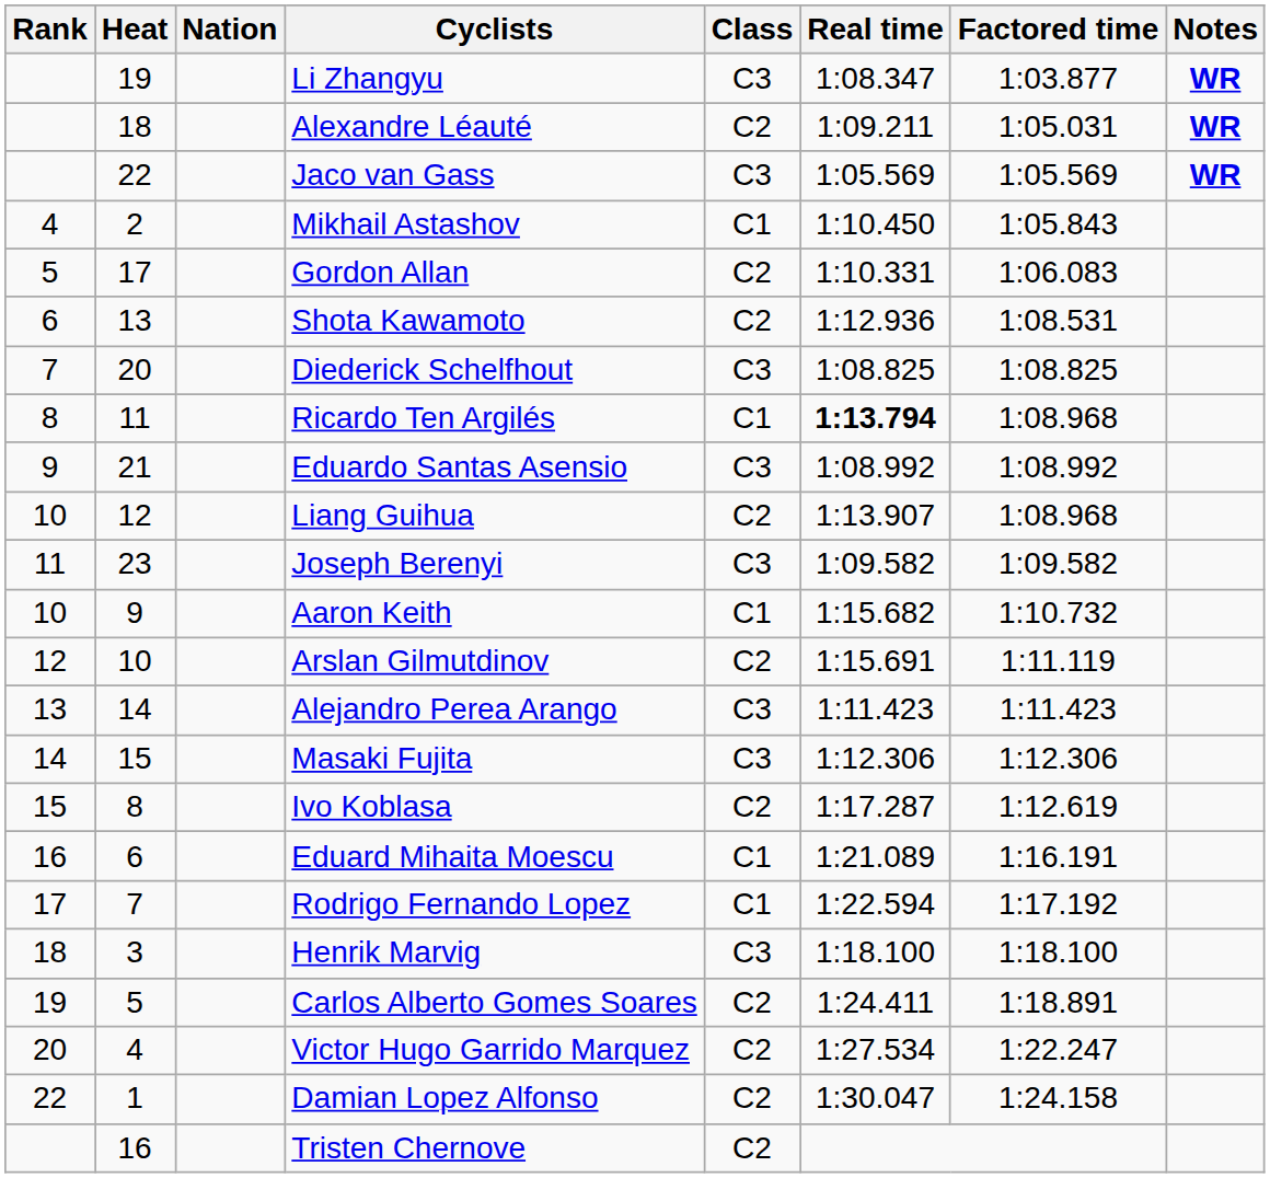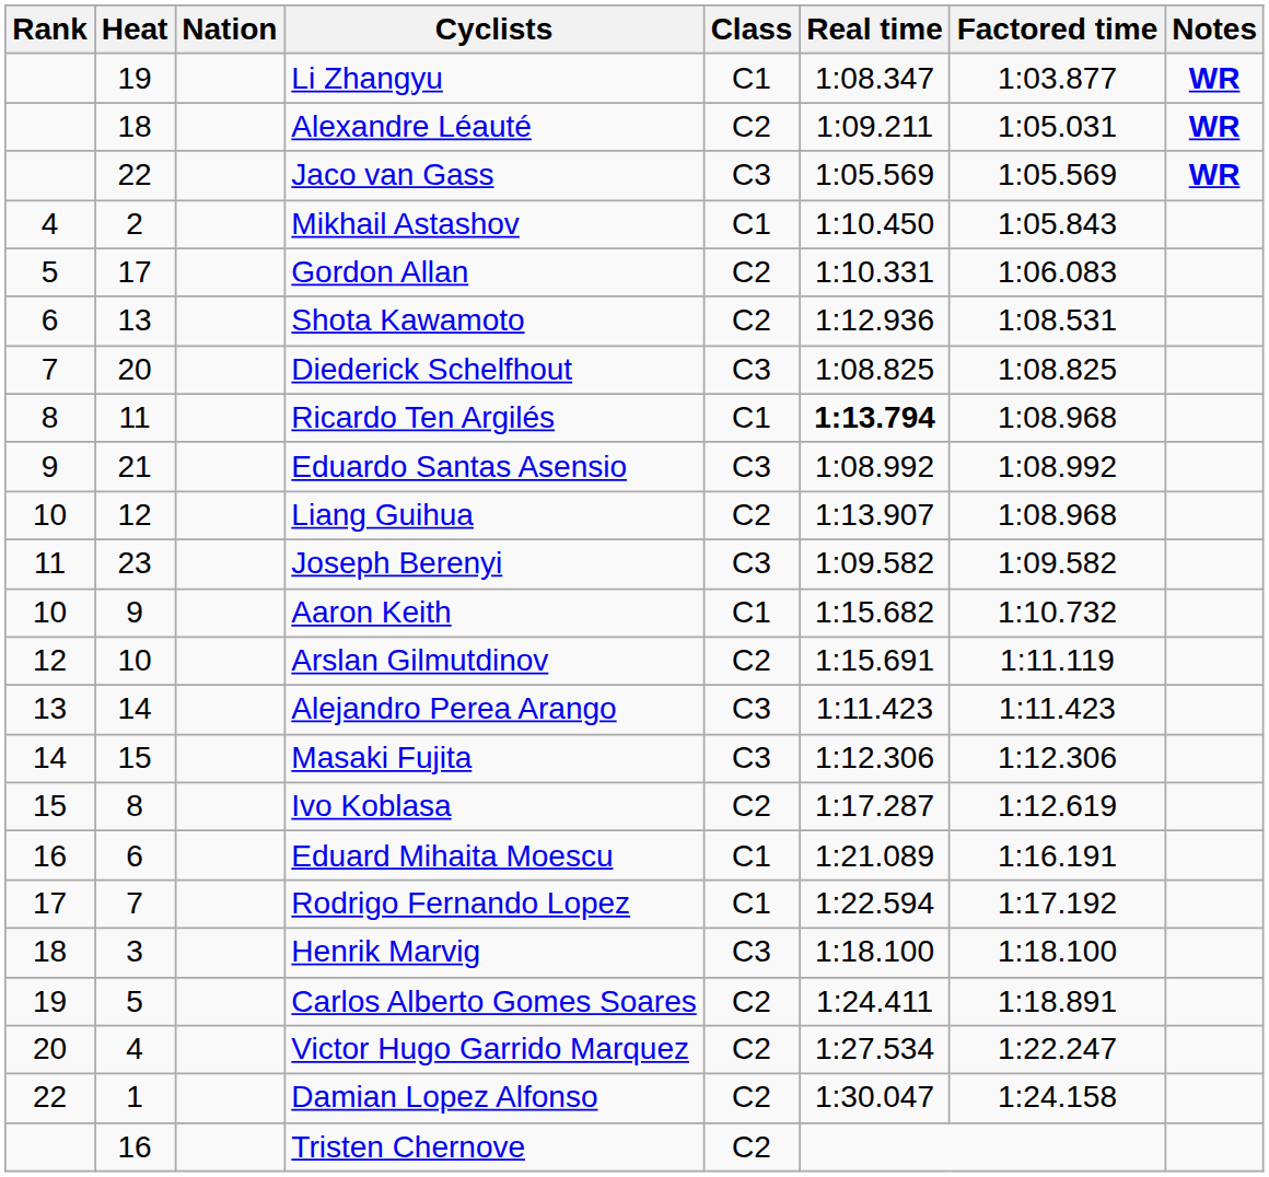Li Zhangyu | Class: C3 -> C1
